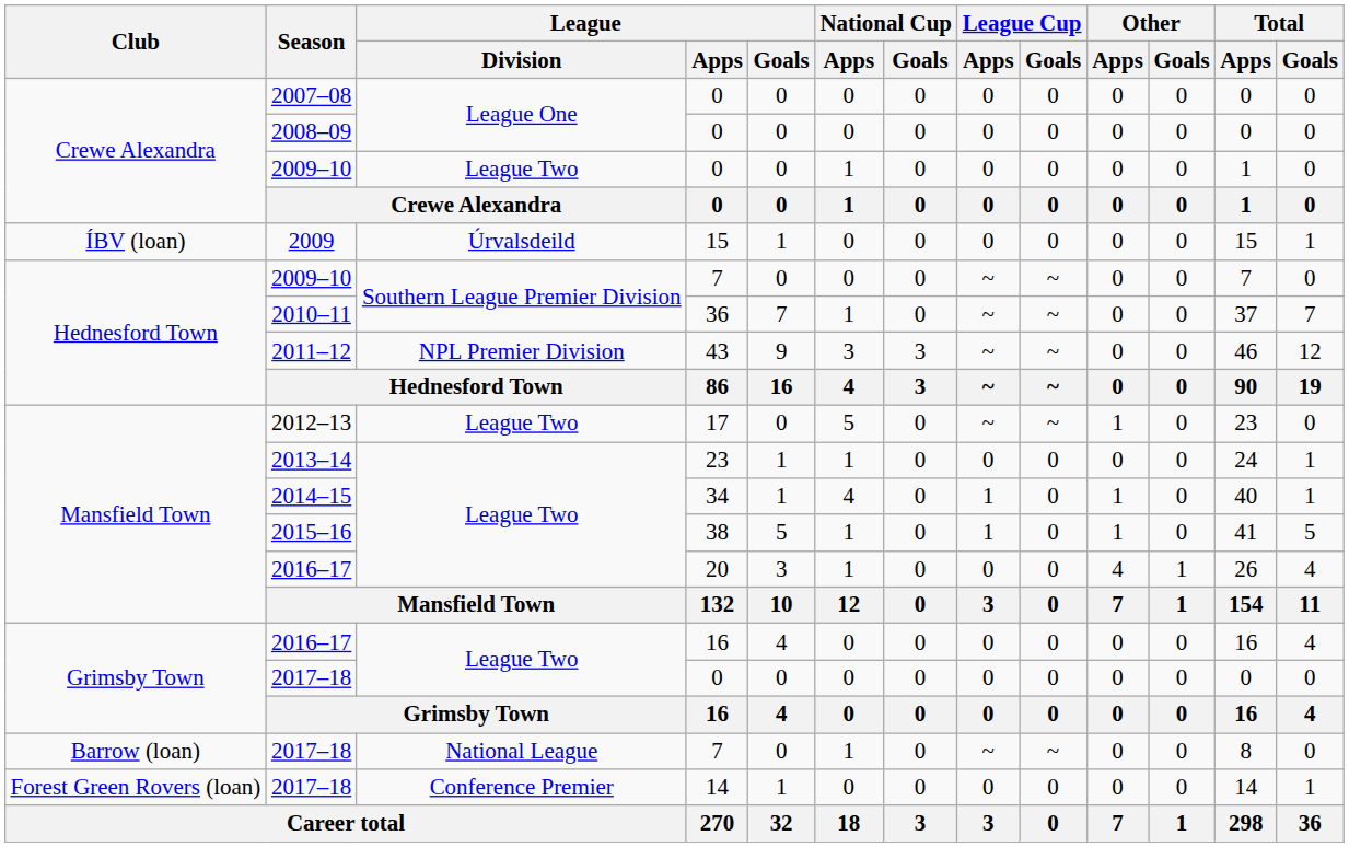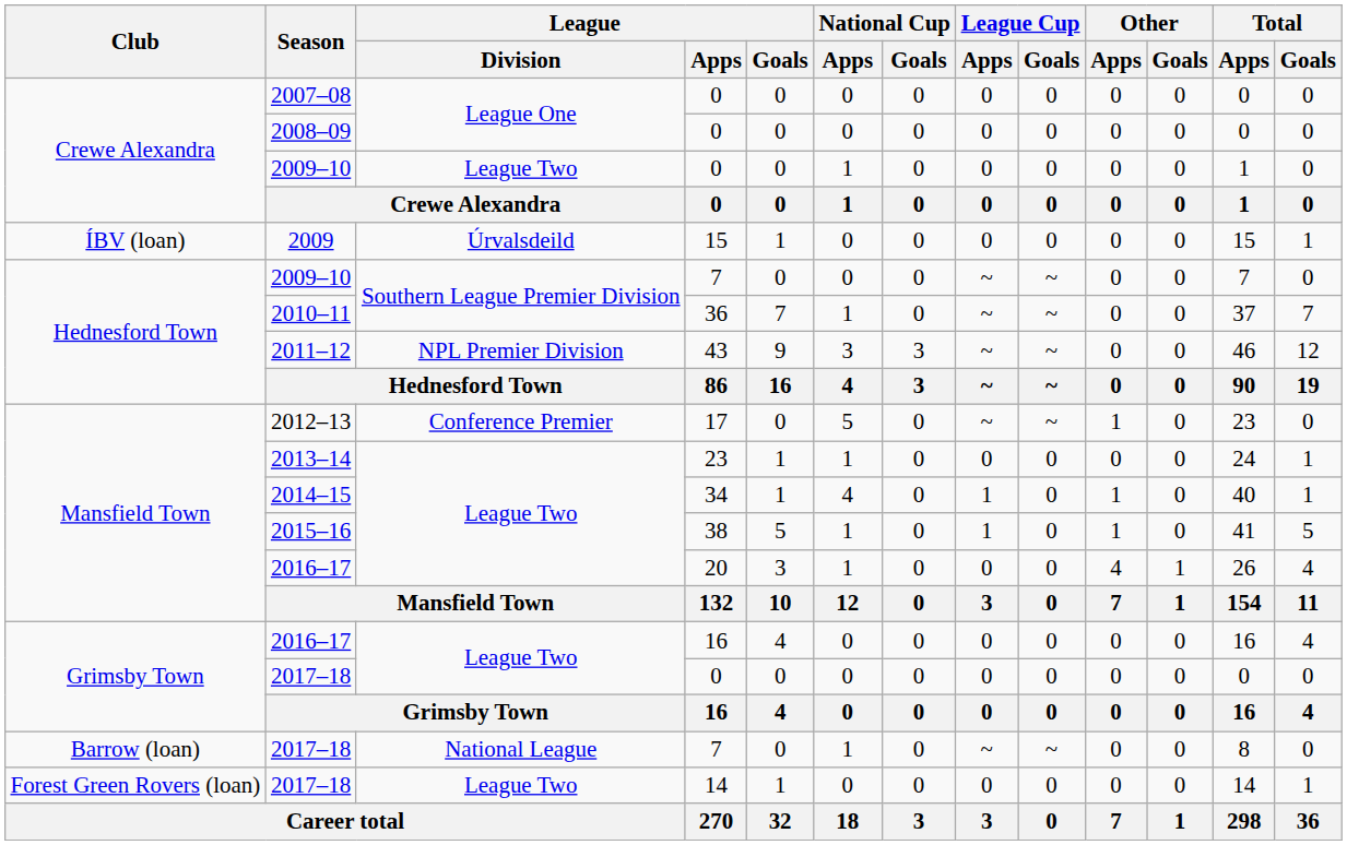2012–13 | League / Division: League Two -> Conference Premier
2017–18 / 14 | League / Division: Conference Premier -> League Two
